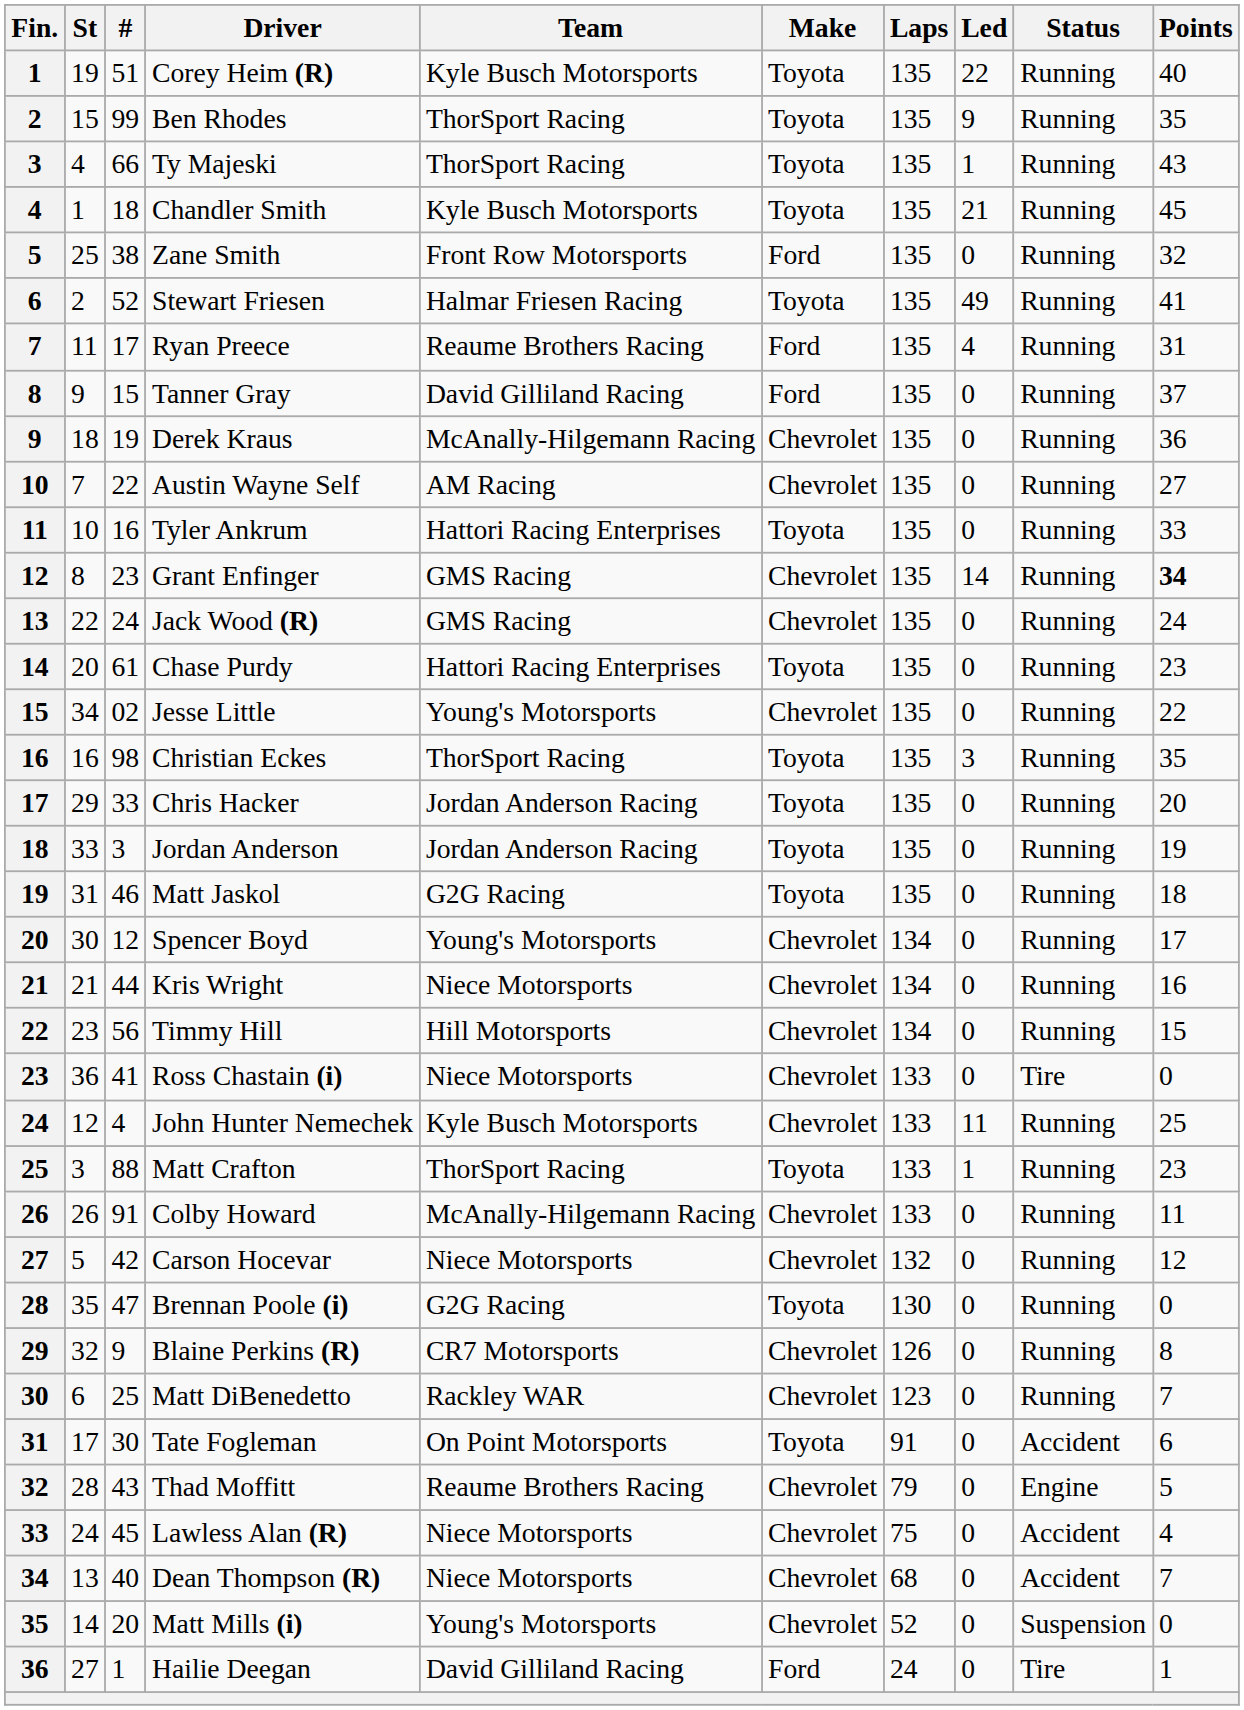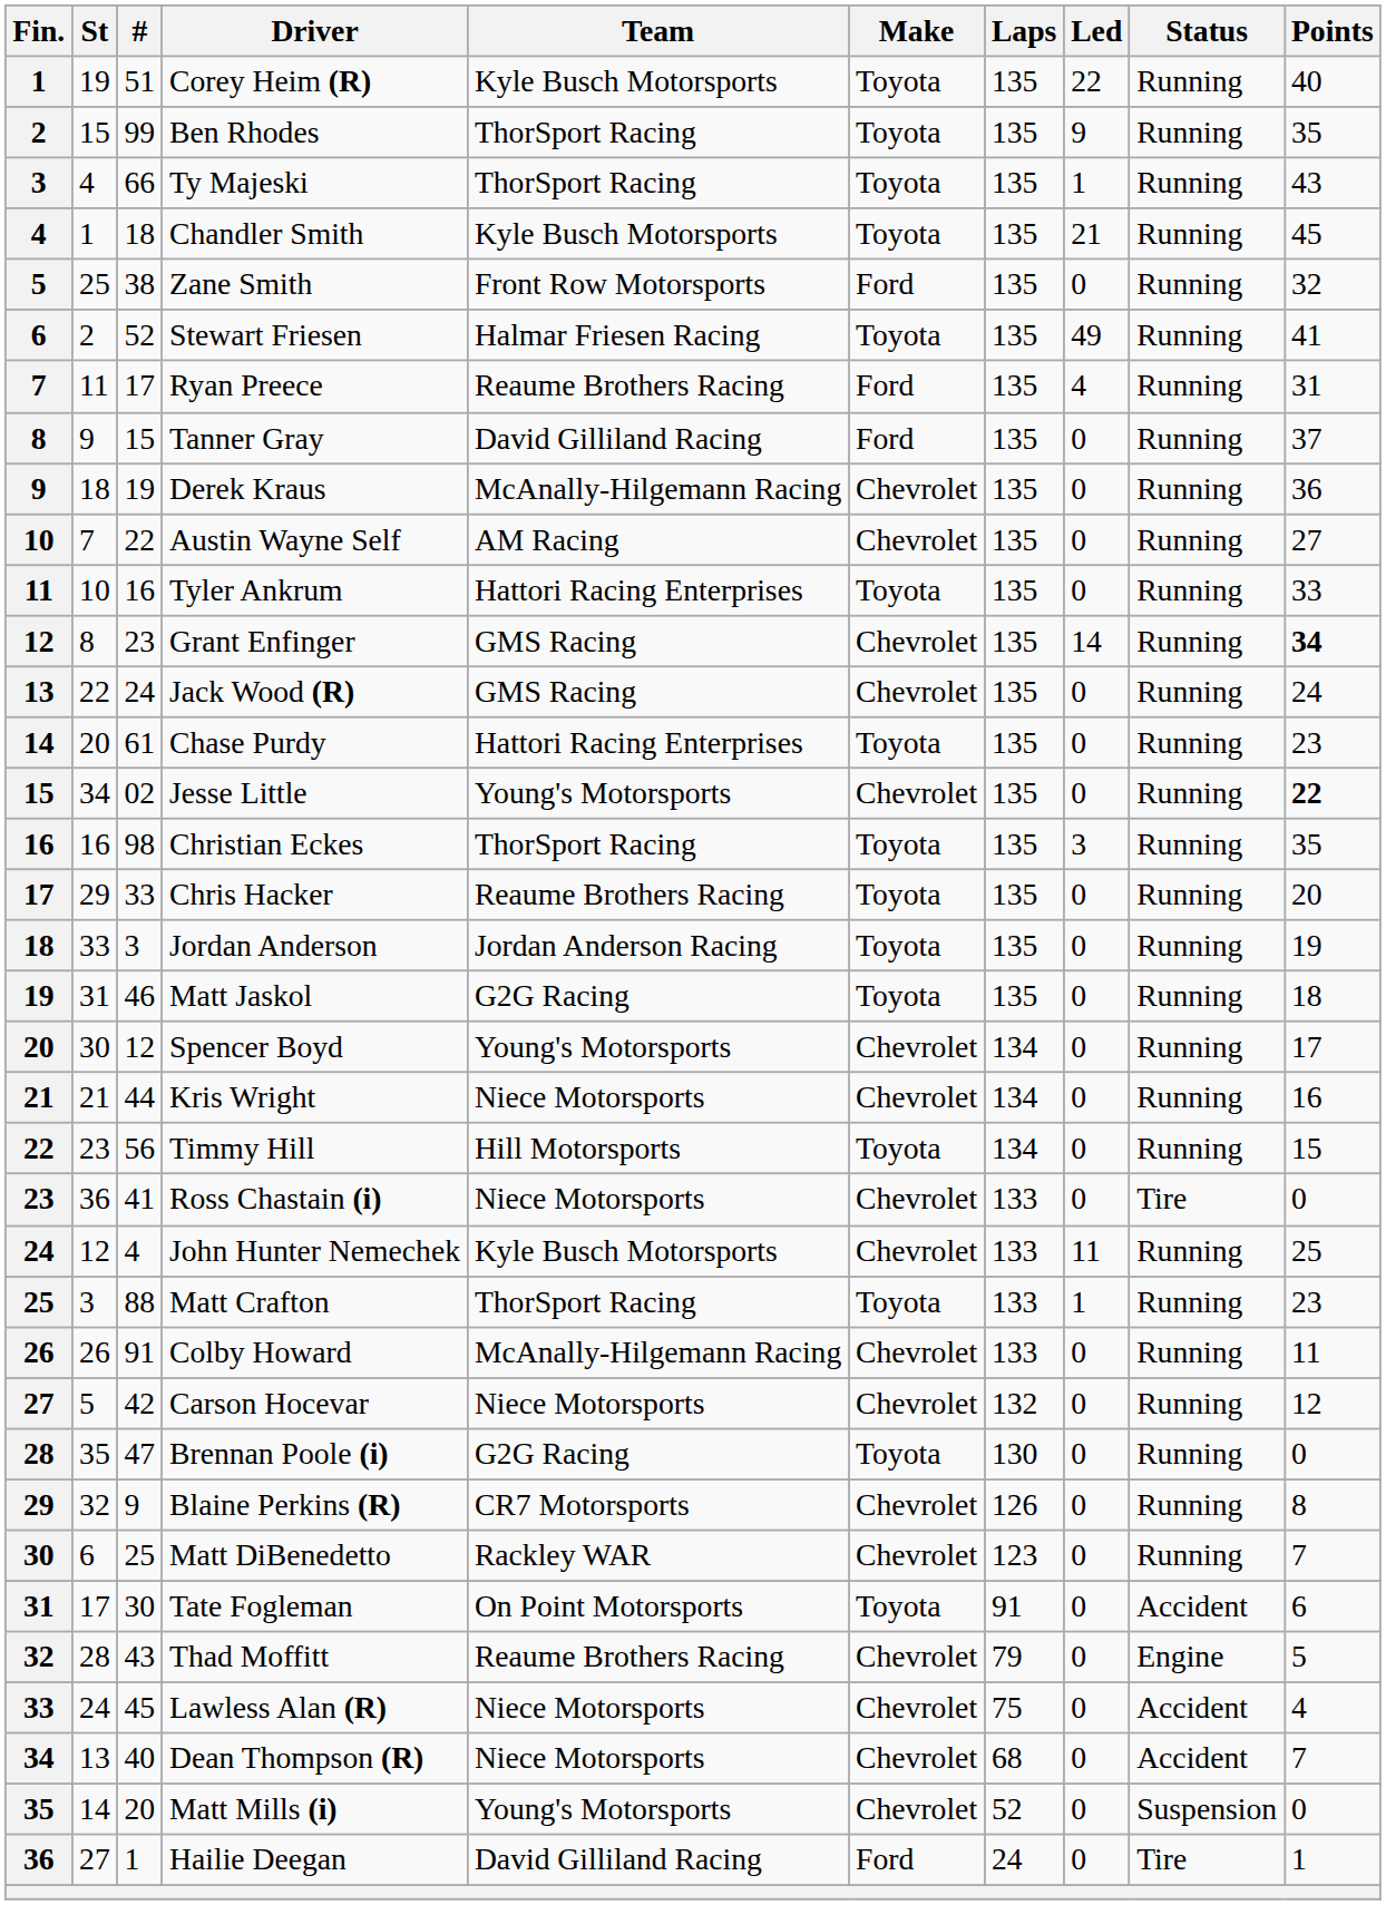Jesse Little | Points: normal -> bold
Chris Hacker | Team: Jordan Anderson Racing -> Reaume Brothers Racing
Timmy Hill | Make: Chevrolet -> Toyota
